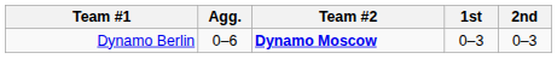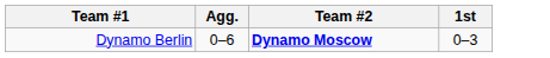- column: 2nd | 0–3
